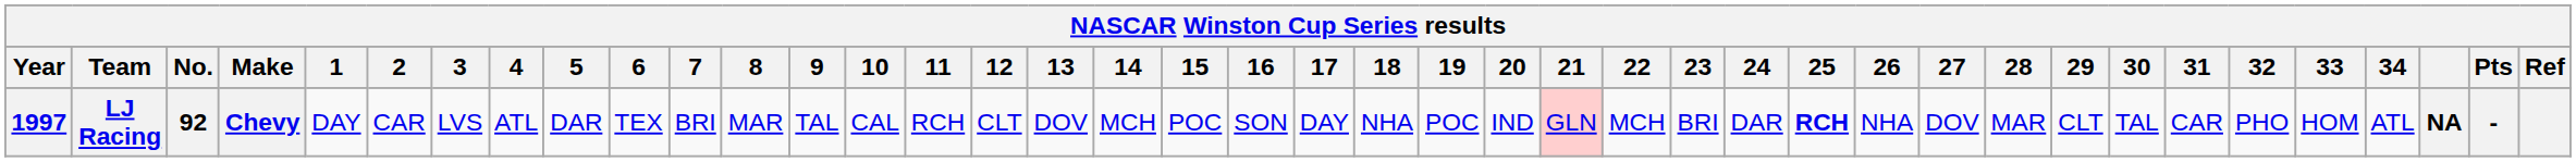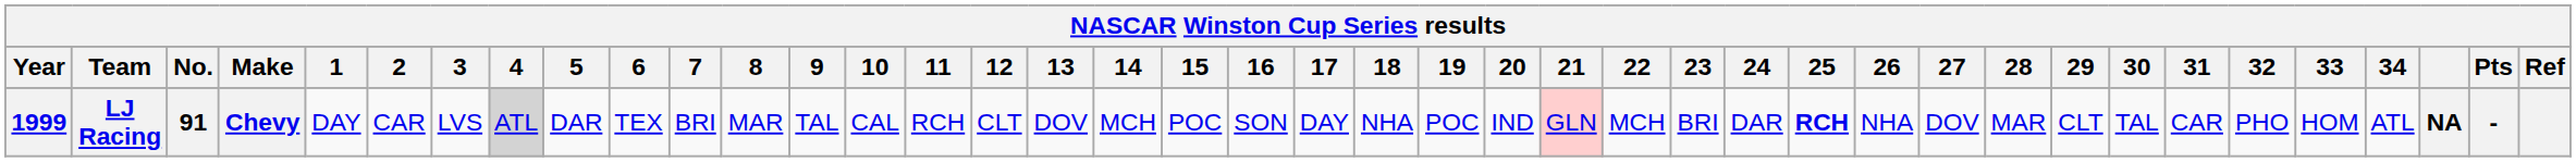LJ Racing | Year: 1997 -> 1999
LJ Racing | No.: 92 -> 91
LJ Racing | 4: no background -> lightgrey background
